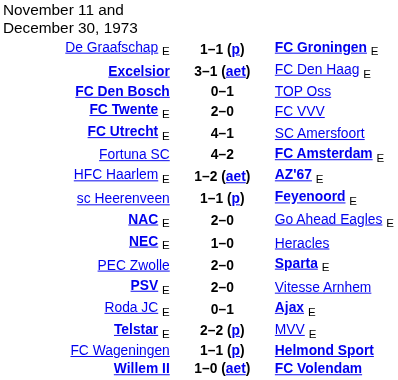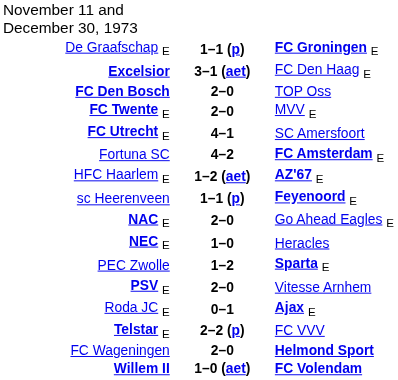FC Den Bosch | column 2: 0–1 -> 2–0
FC Twente E | column 3: FC VVV -> MVV E
PEC Zwolle | column 2: 2–0 -> 1–2
Telstar E | column 3: MVV E -> FC VVV
FC Wageningen | column 2: 1–1 (p) -> 2–0
